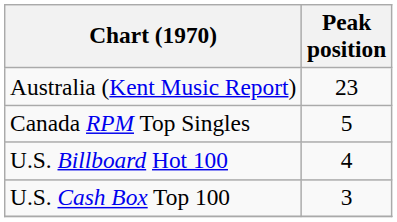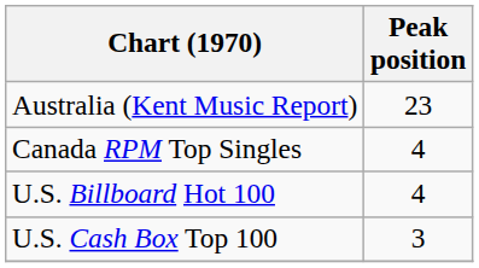Canada RPM Top Singles | Peak position: 5 -> 4
